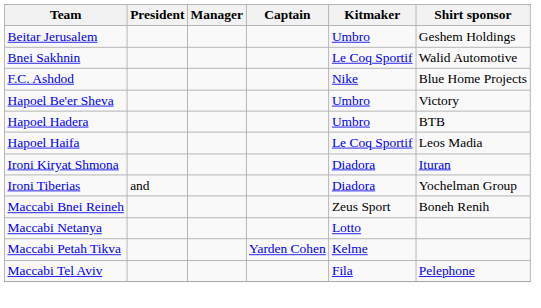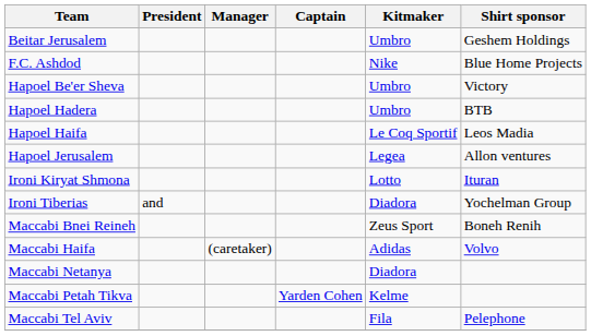- row: Bnei Sakhnin | Le Coq Sportif | Walid Automotive
+ row: Hapoel Jerusalem | Legea | Allon ventures
Ironi Kiryat Shmona | Kitmaker: Diadora -> Lotto
+ row: Maccabi Haifa | (caretaker) | Adidas | Volvo
Maccabi Netanya | Kitmaker: Lotto -> Diadora
